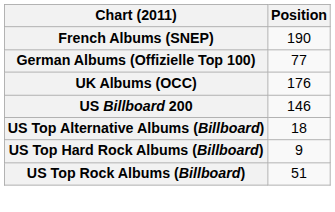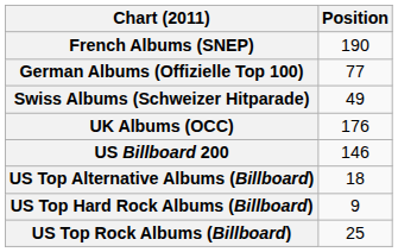+ row: Swiss Albums (Schweizer Hitparade) | 49
US Top Rock Albums (Billboard) | Position: 51 -> 25
